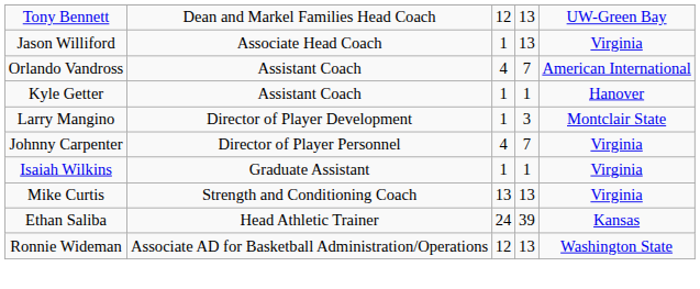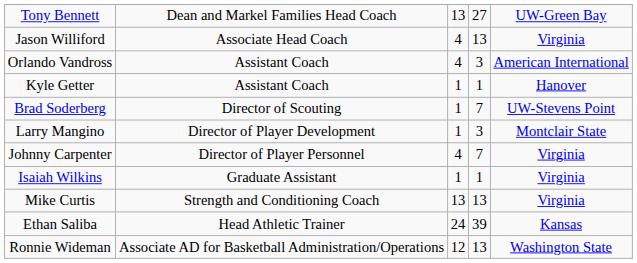Tony Bennett | column 3: 12 -> 13
Tony Bennett | column 4: 13 -> 27
Jason Williford | column 3: 1 -> 4
Orlando Vandross | column 4: 7 -> 3
+ row: Brad Soderberg | Director of Scouting | 1 | 7 | UW-Stevens Point
